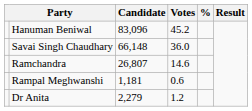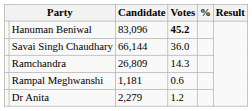Hanuman Beniwal | Votes: normal -> bold
Savai Singh Chaudhary | Candidate: 66,148 -> 66,144
Ramchandra | Candidate: 26,807 -> 26,809
Ramchandra | Votes: 14.6 -> 14.3
